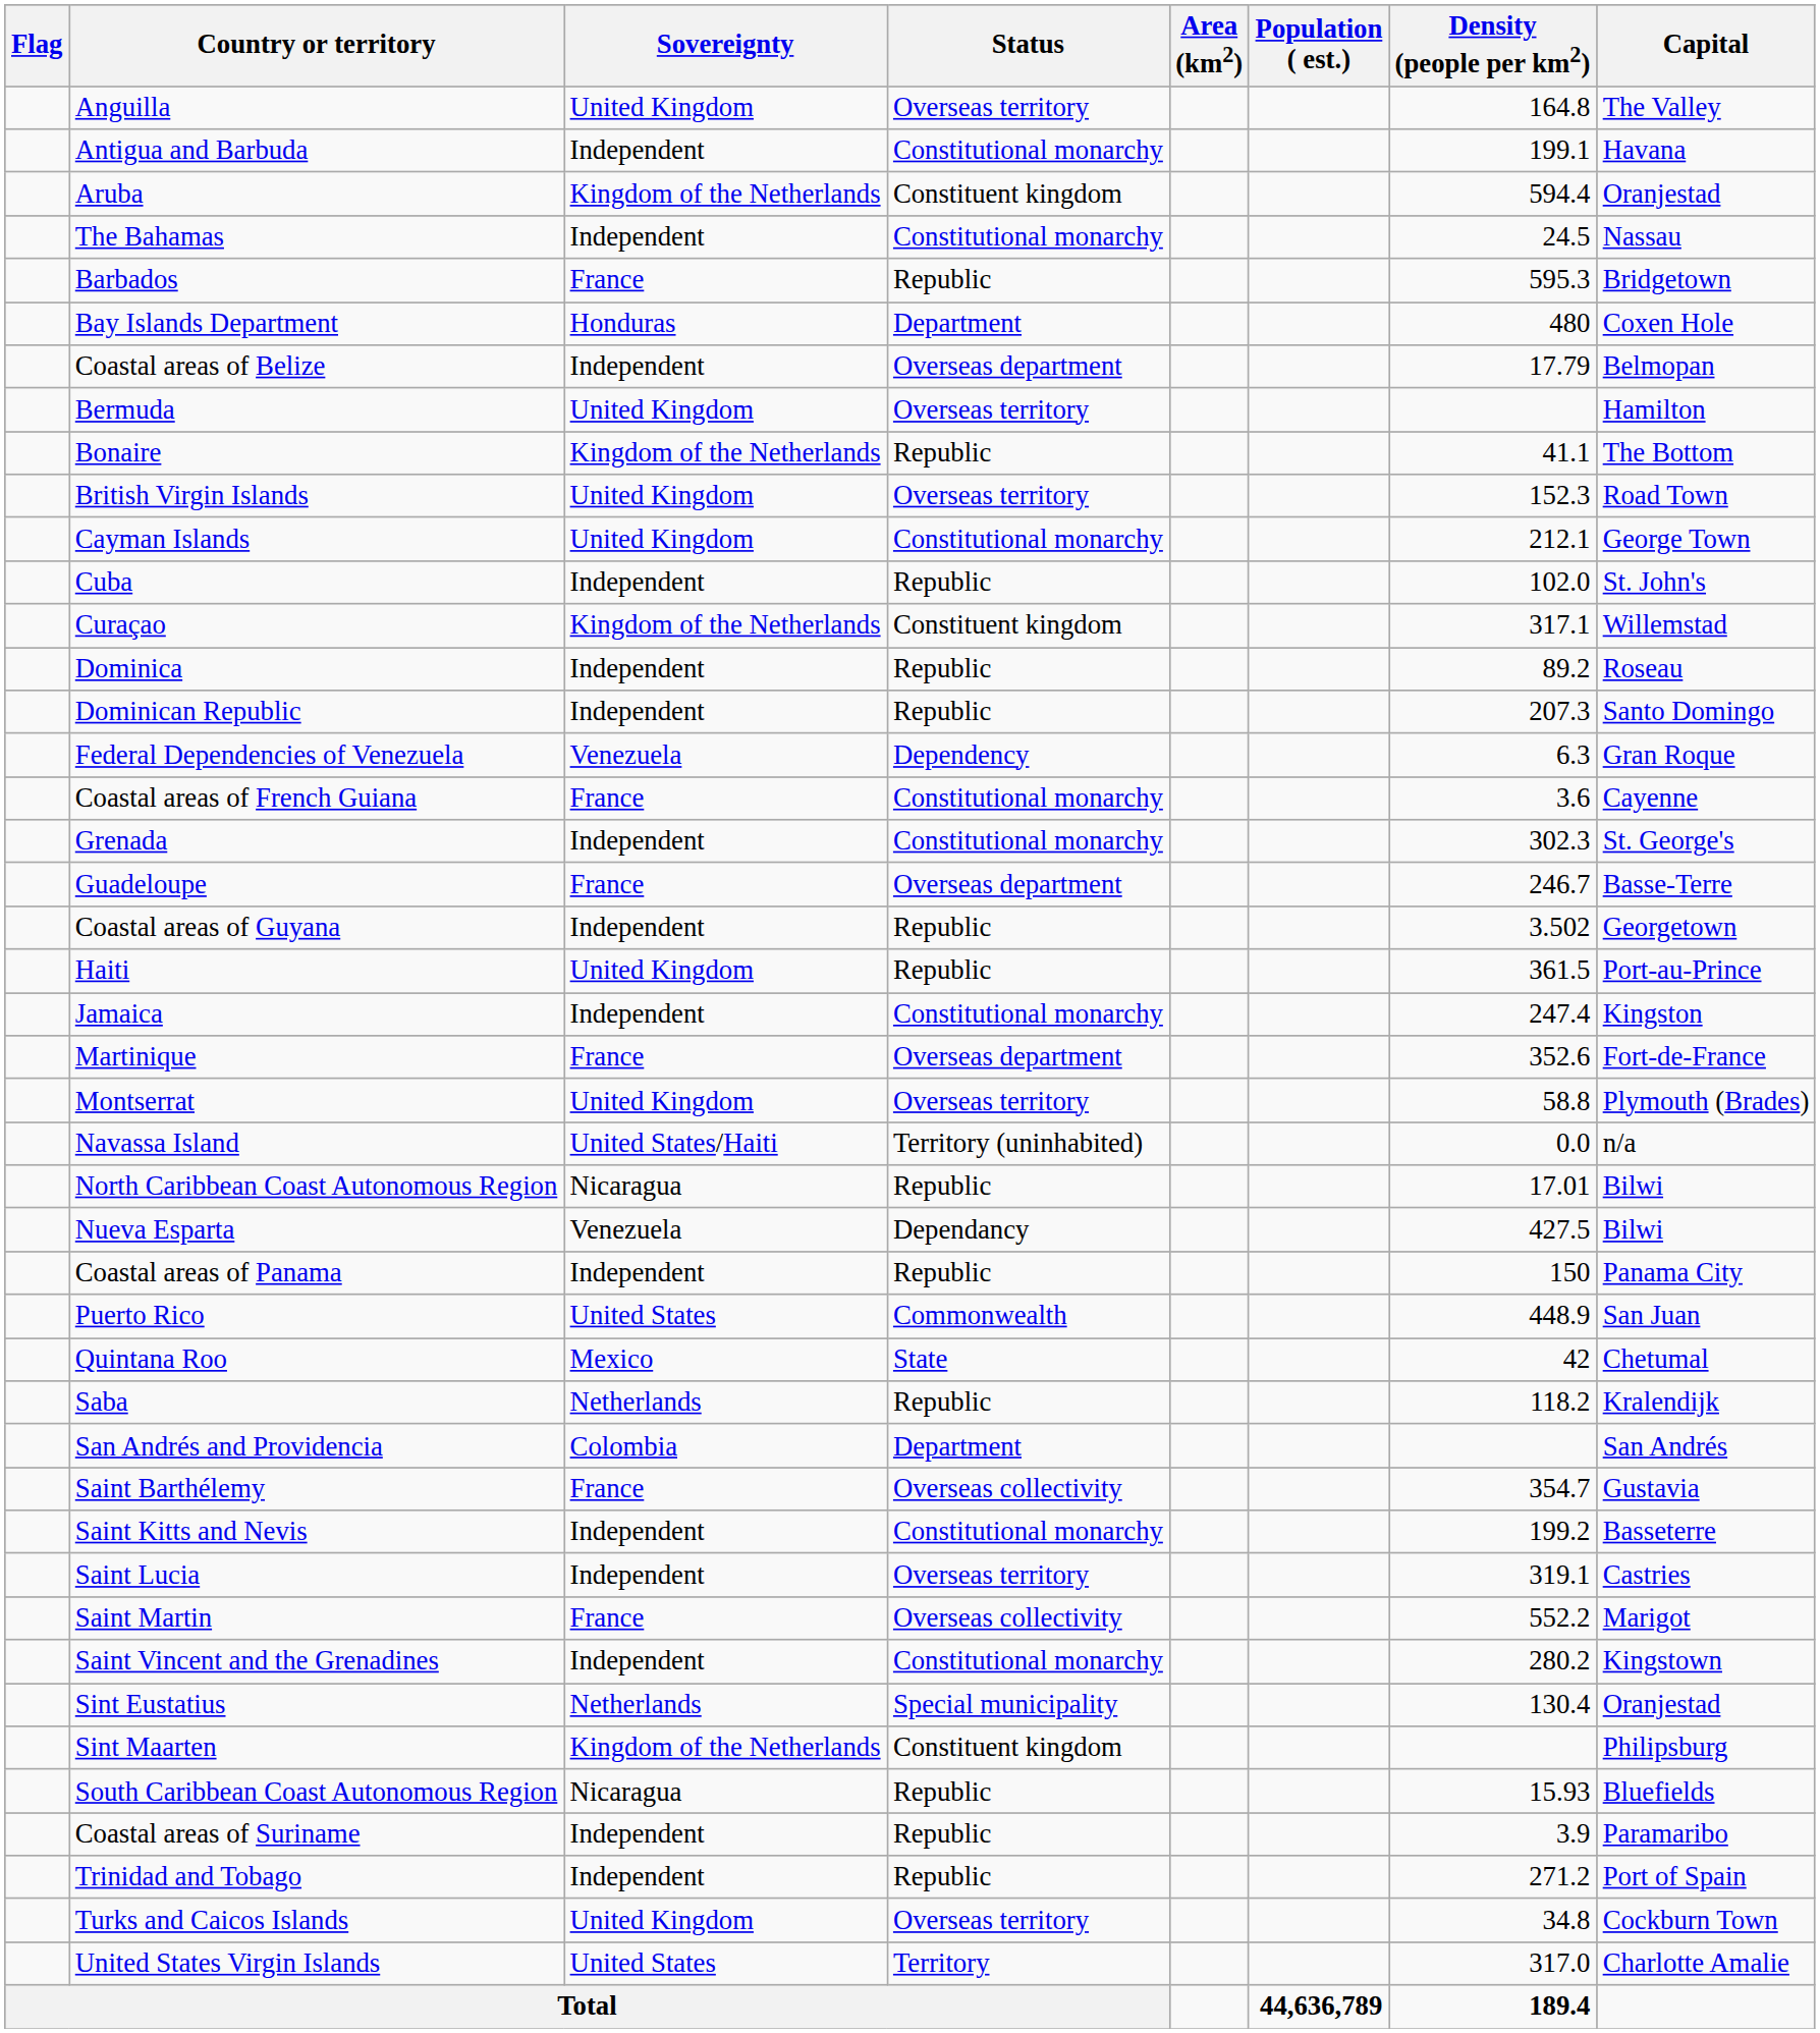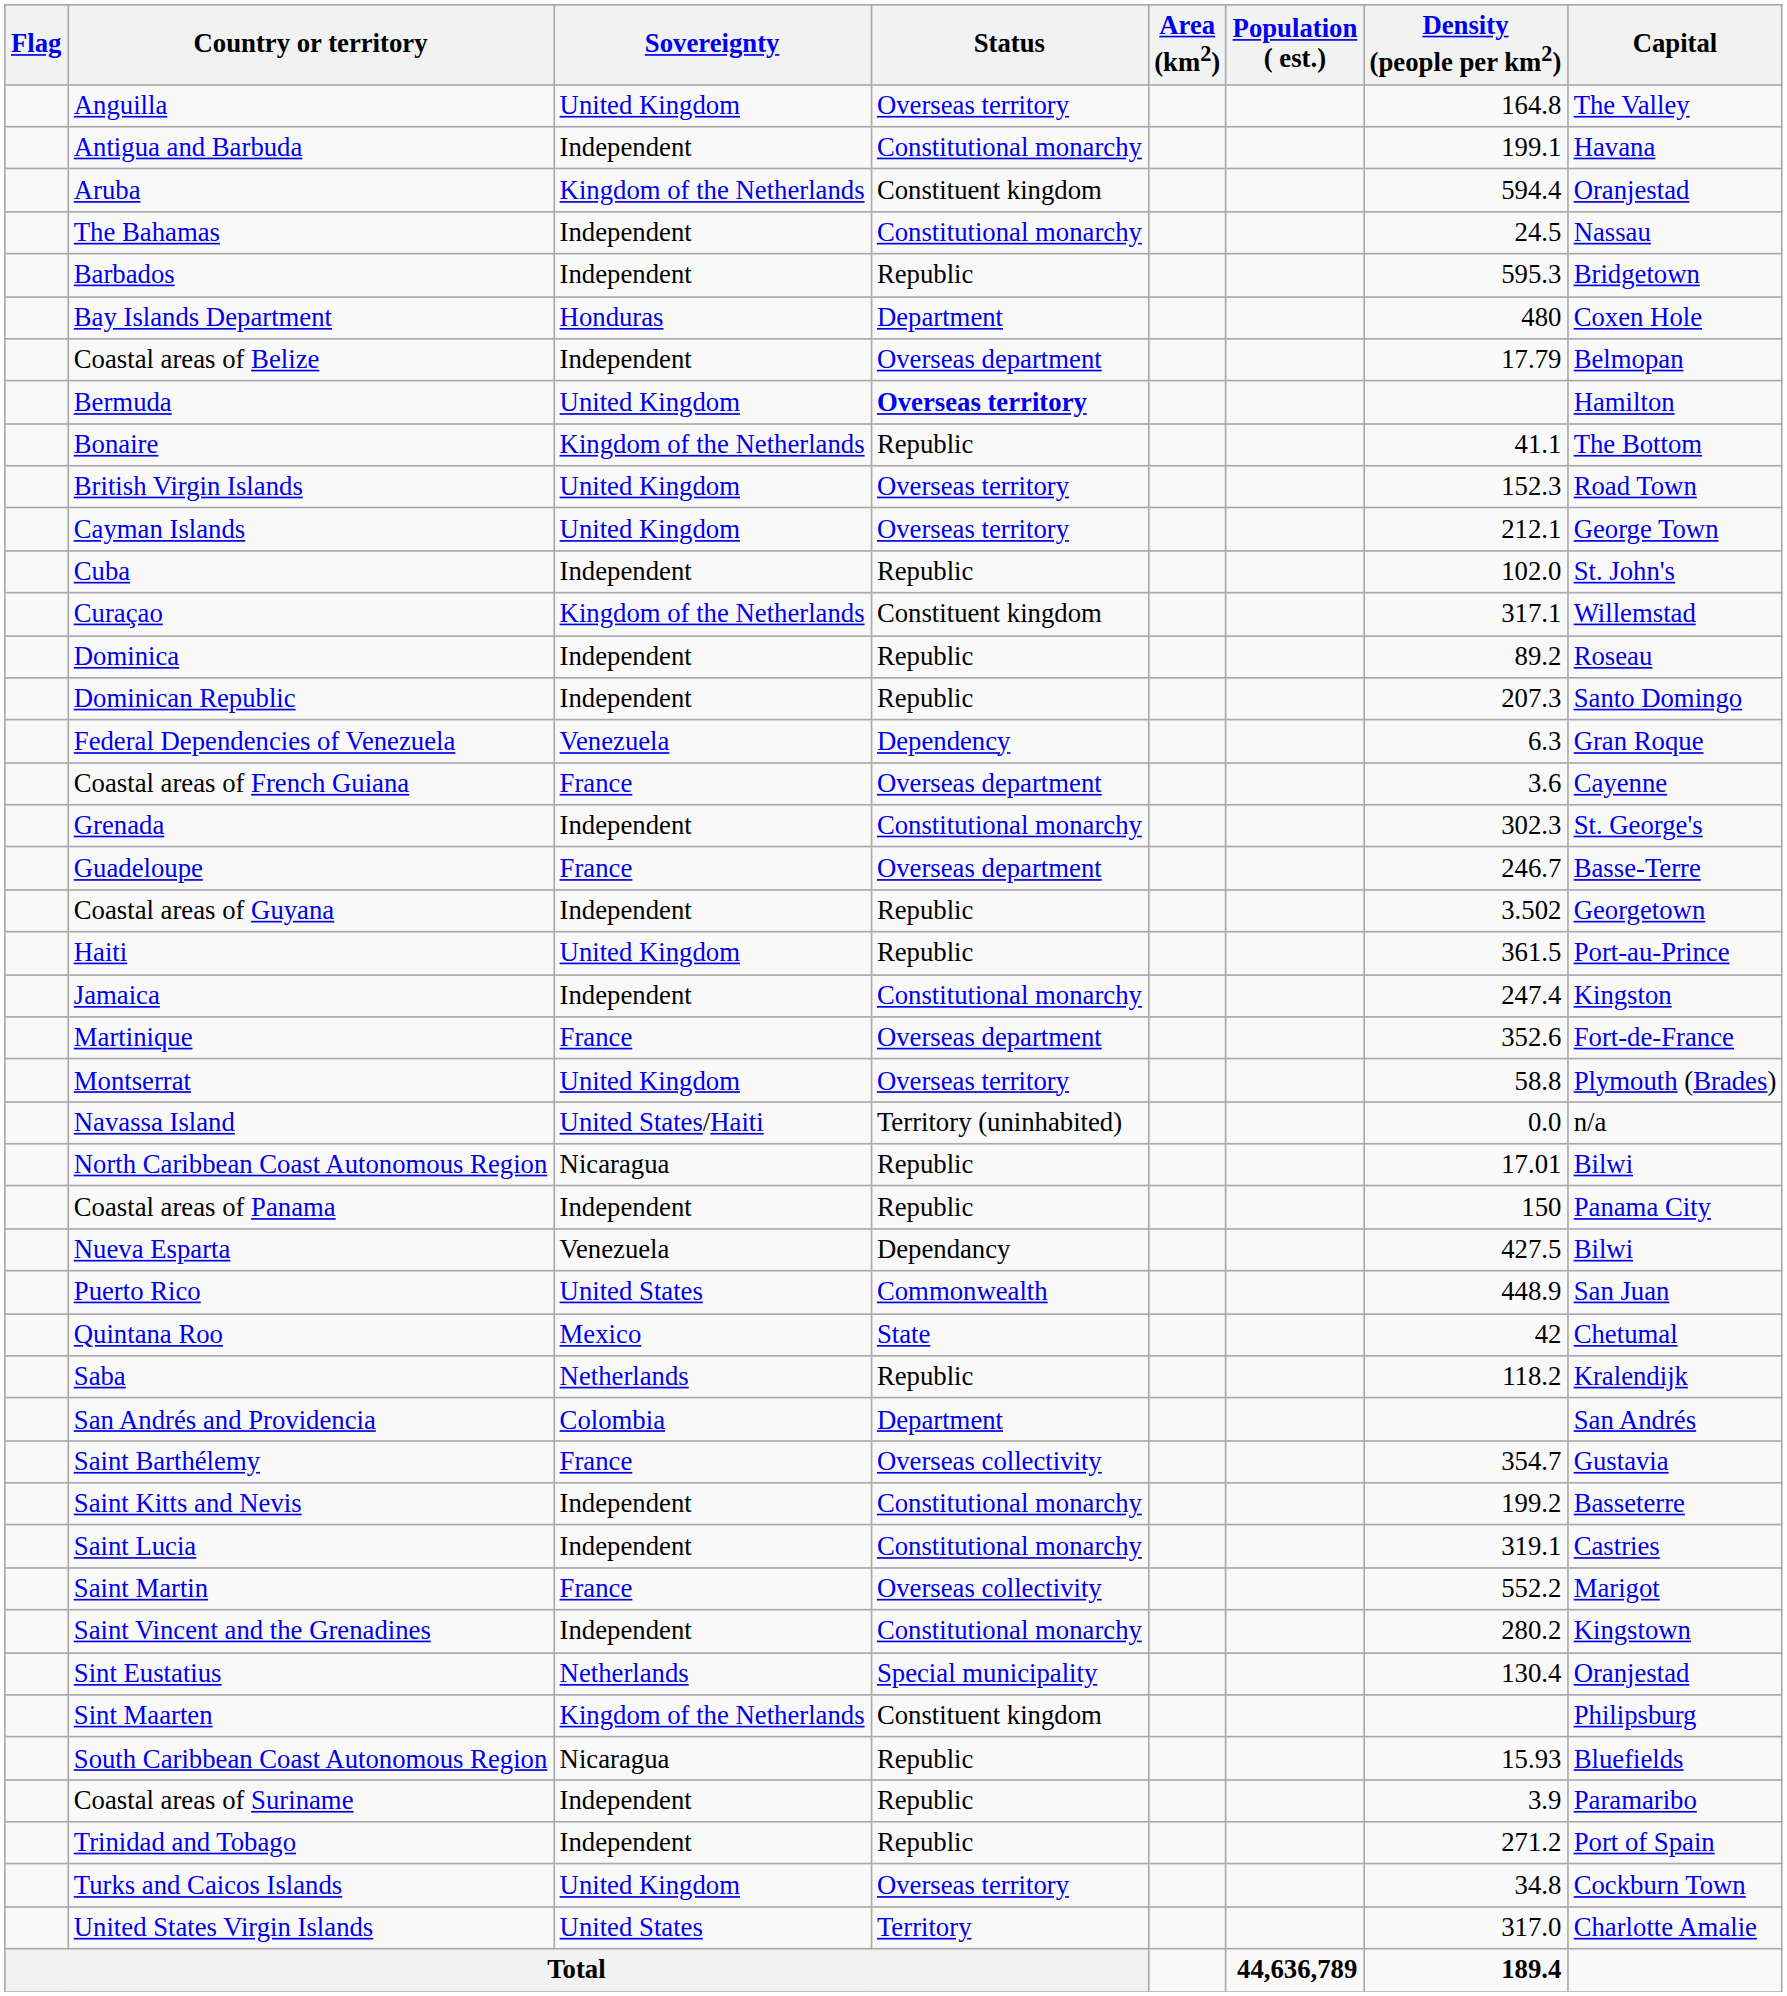Barbados | Sovereignty: France -> Independent
Bermuda | Status: normal -> bold
Cayman Islands | Status: Constitutional monarchy -> Overseas territory
Coastal areas of French Guiana | Status: Constitutional monarchy -> Overseas department
rows swapped: Nueva Esparta <-> Coastal areas of Panama
Saint Lucia | Status: Overseas territory -> Constitutional monarchy
